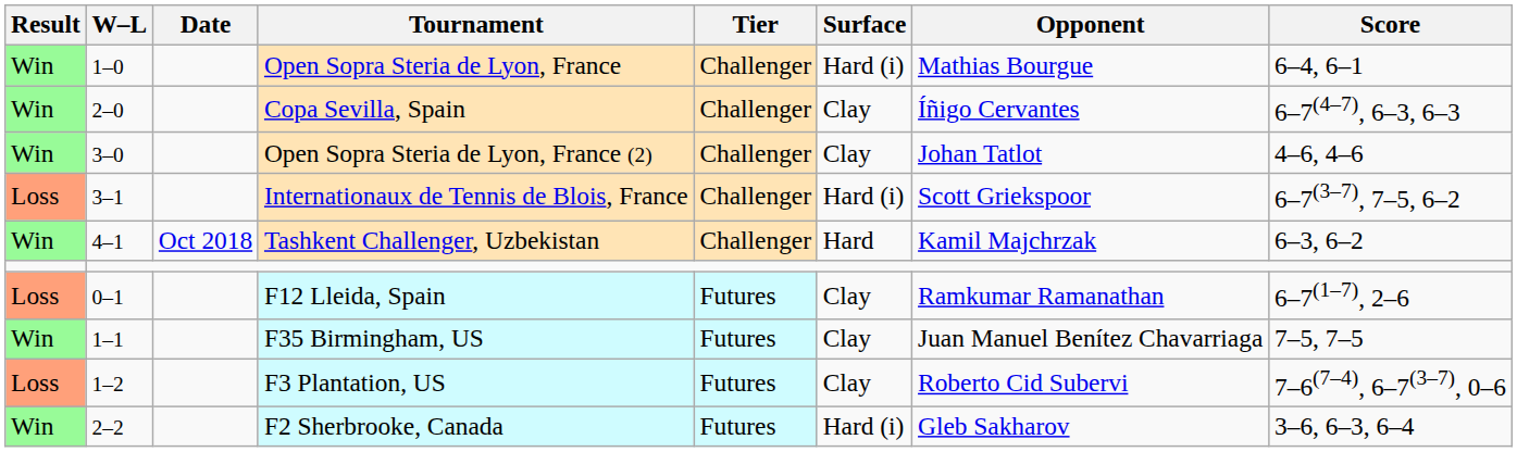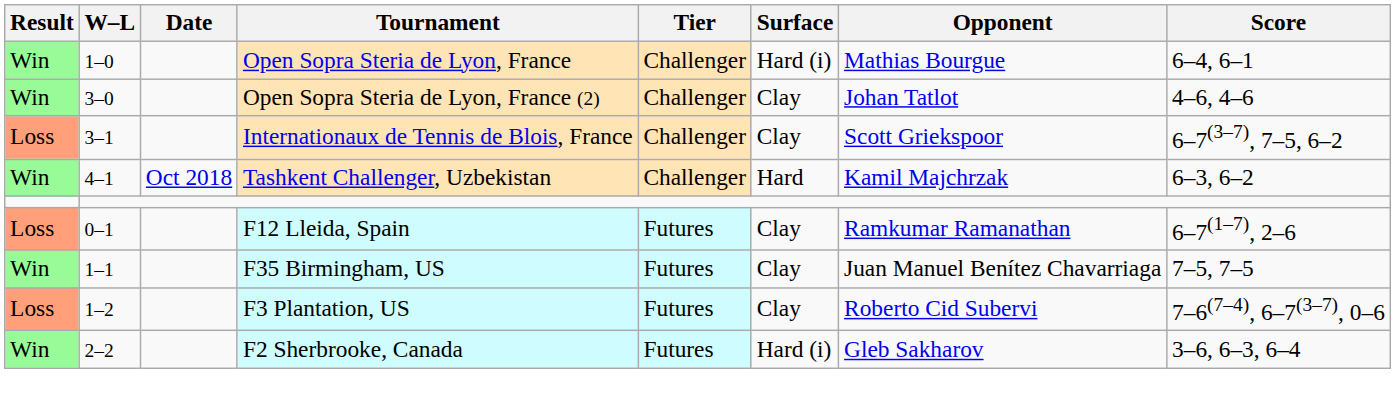- row: Win | 2–0 | Copa Sevilla, Spain | Challenger | Clay | Íñigo Cervantes | 6–7(4–7), 6–3, 6–3
Internationaux de Tennis de Blois, France | Surface: Hard (i) -> Clay
